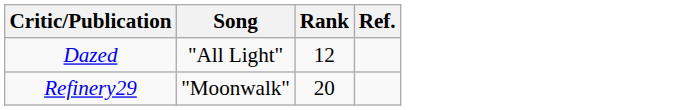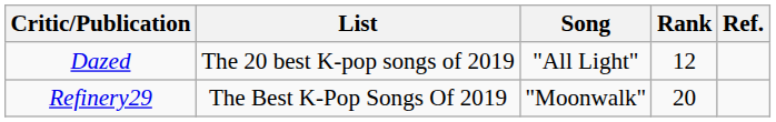+ column: List | The 20 best K-pop songs of 2019 | The Best K-Pop Songs Of 2019
